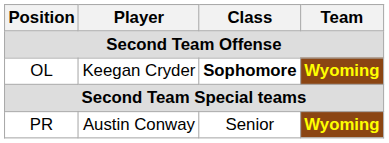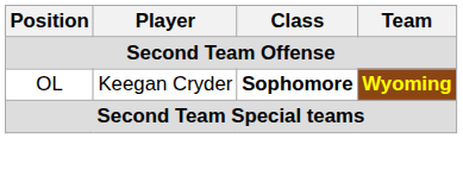- row: PR | Austin Conway | Senior | Wyoming
